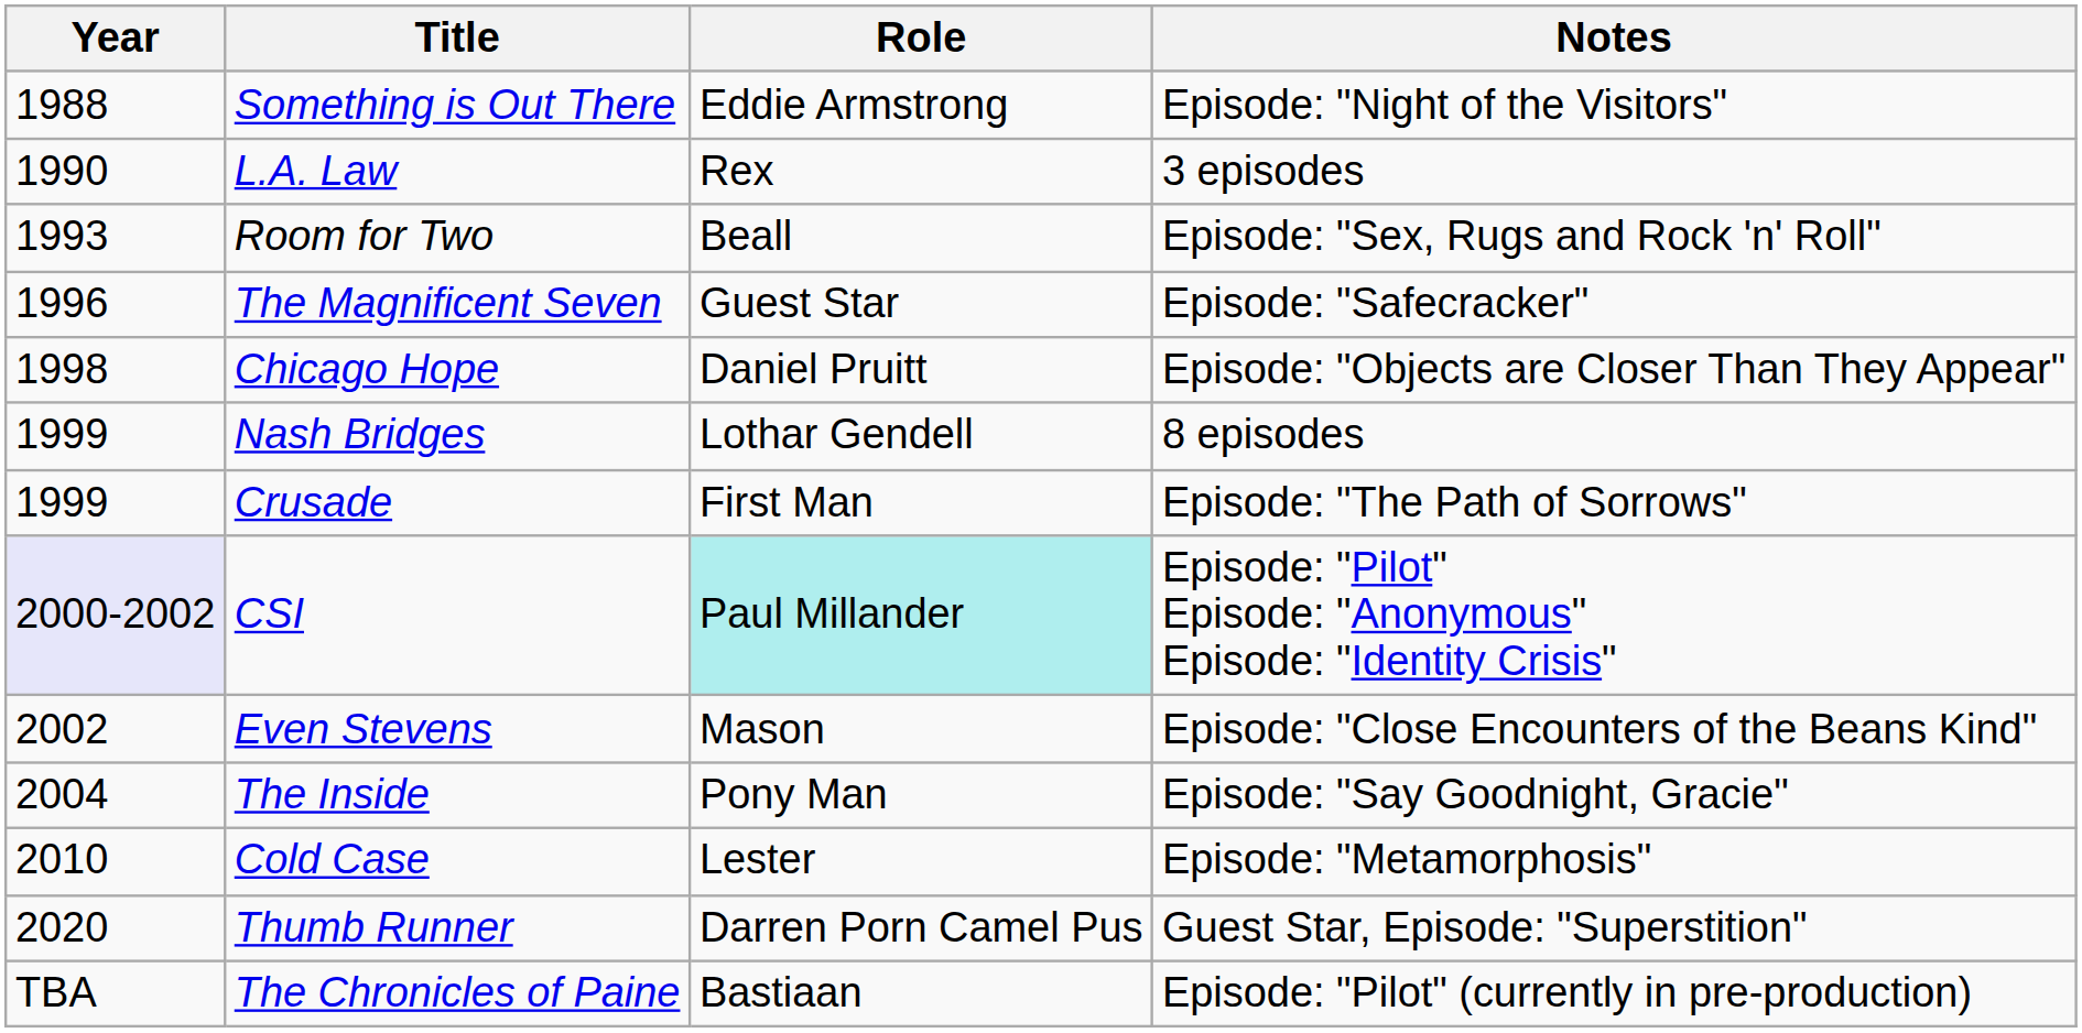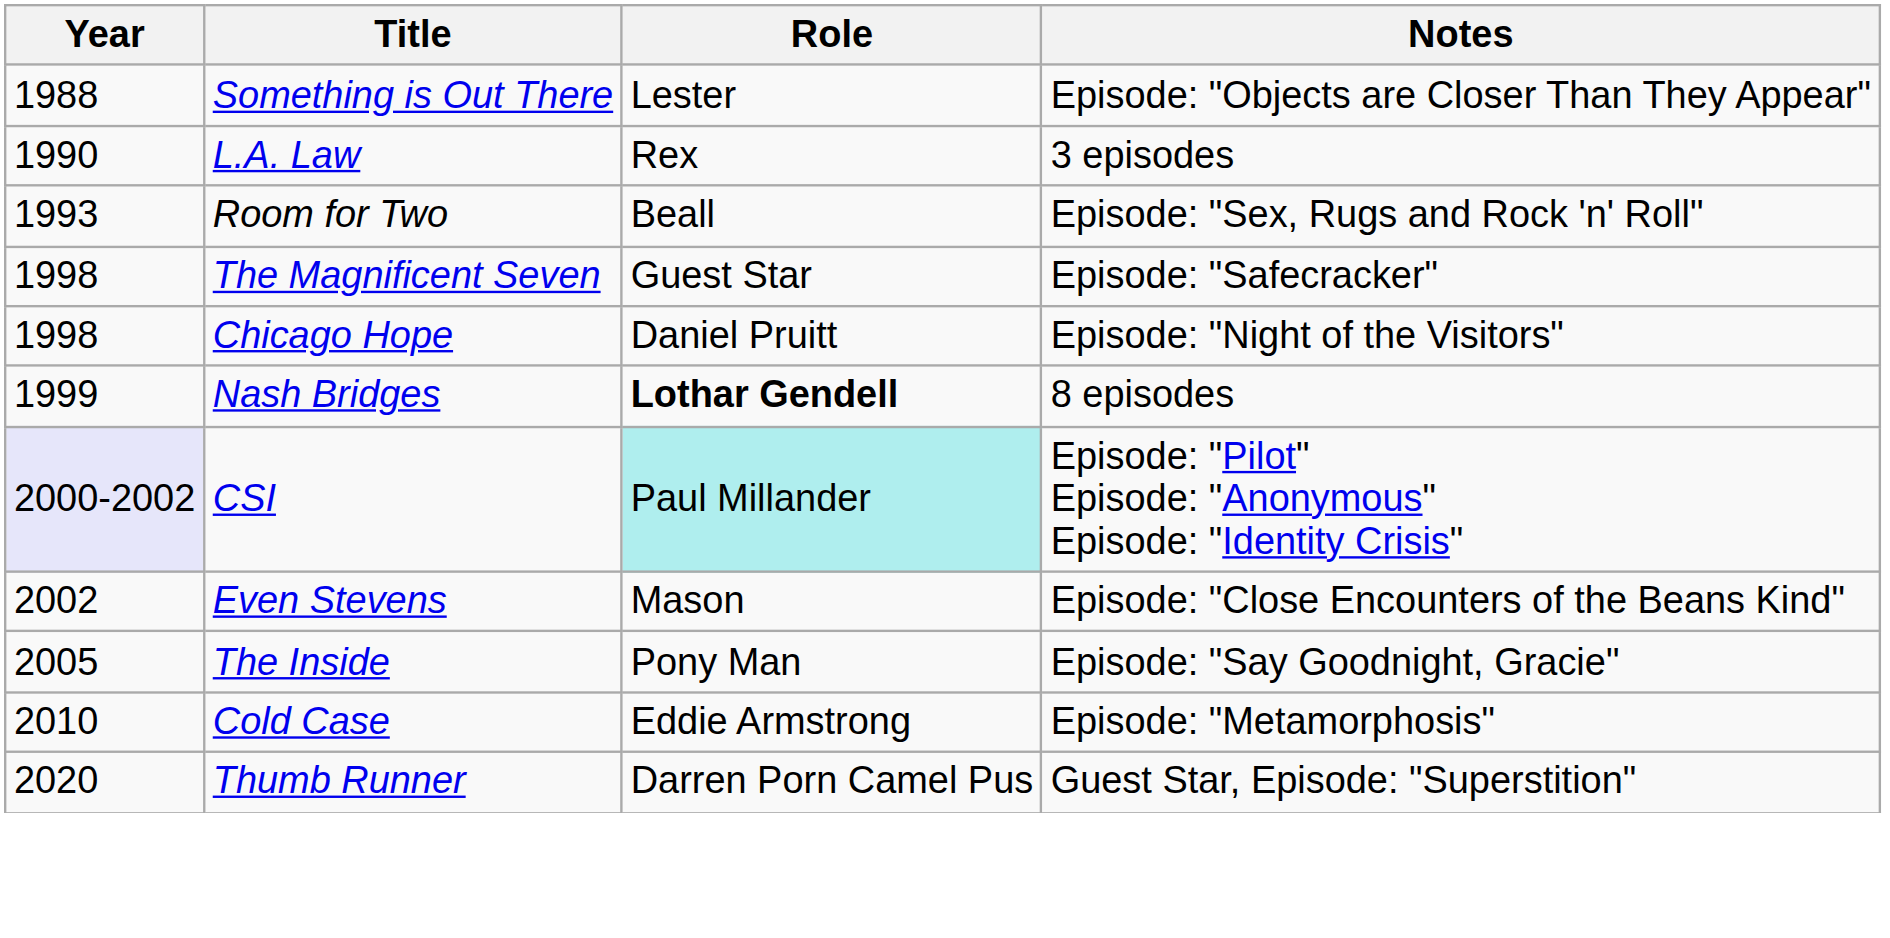Something is Out There | Role: Eddie Armstrong -> Lester
Something is Out There | Notes: Episode: "Night of the Visitors" -> Episode: "Objects are Closer Than They Appear"
The Magnificent Seven | Year: 1996 -> 1998
Chicago Hope | Notes: Episode: "Objects are Closer Than They Appear" -> Episode: "Night of the Visitors"
Nash Bridges | Role: normal -> bold
- row: 1999 | Crusade | First Man | Episode: "The Path of Sorrows"
The Inside | Year: 2004 -> 2005
Cold Case | Role: Lester -> Eddie Armstrong
- row: TBA | The Chronicles of Paine | Bastiaan | Episode: "Pilot" (currently in pre-production)
